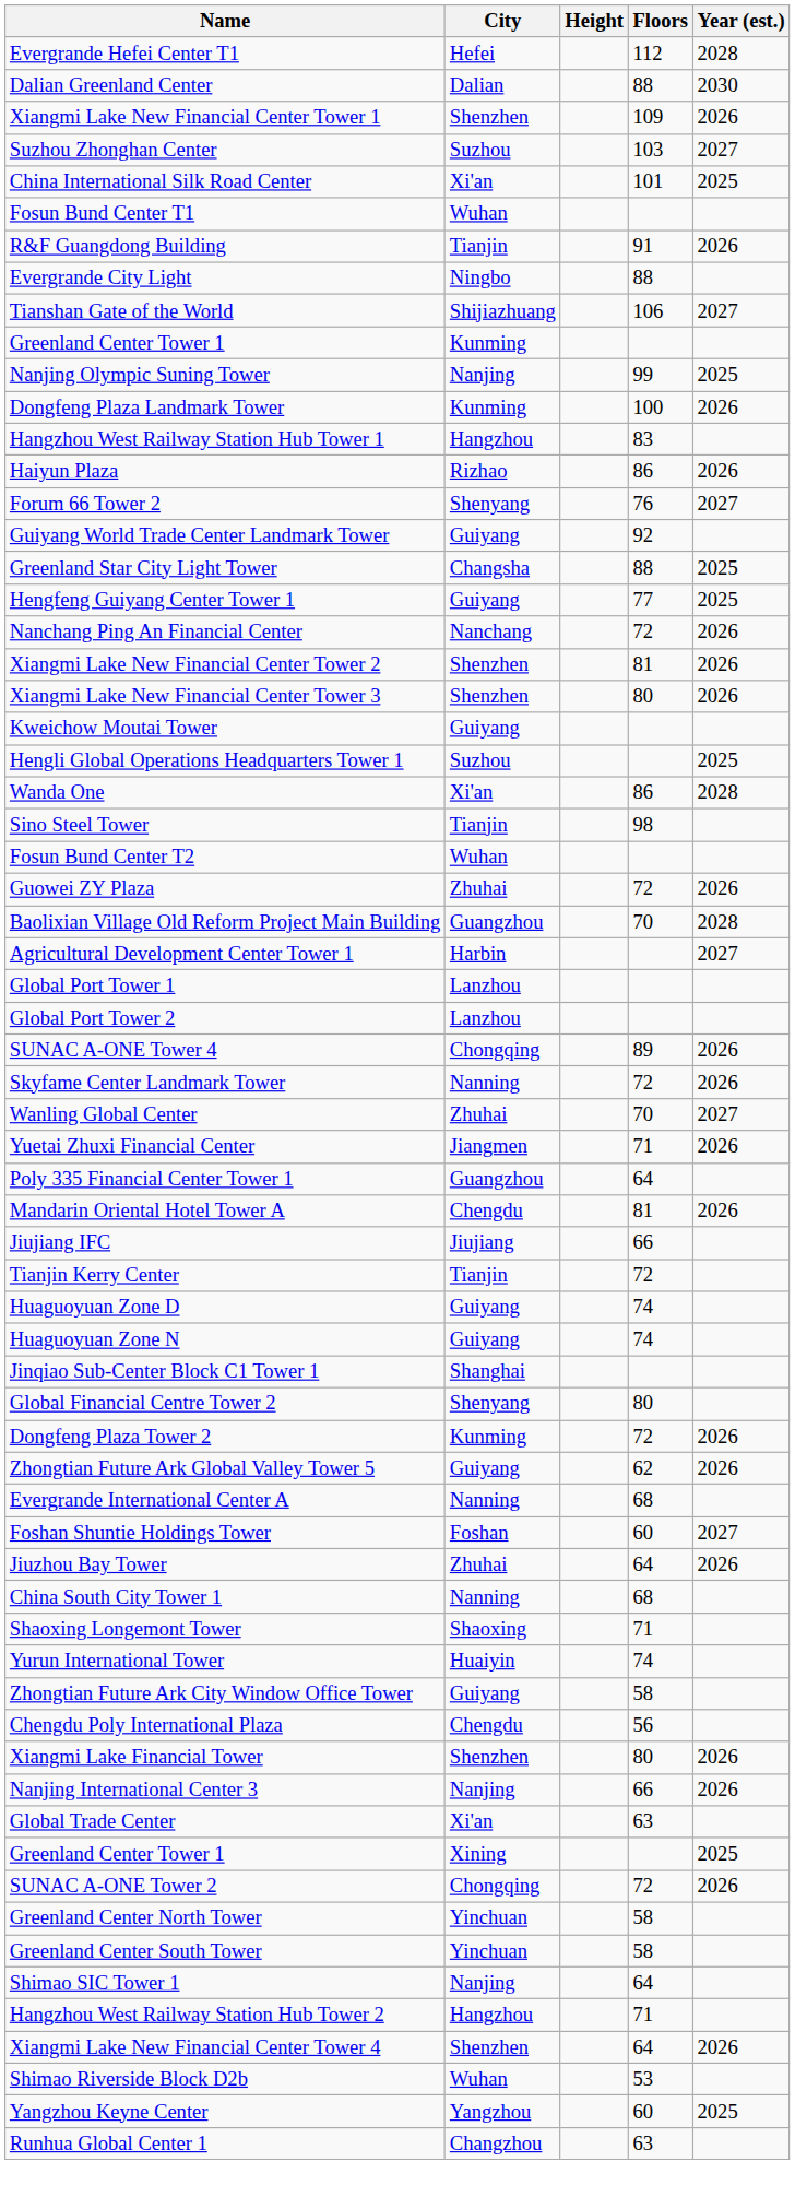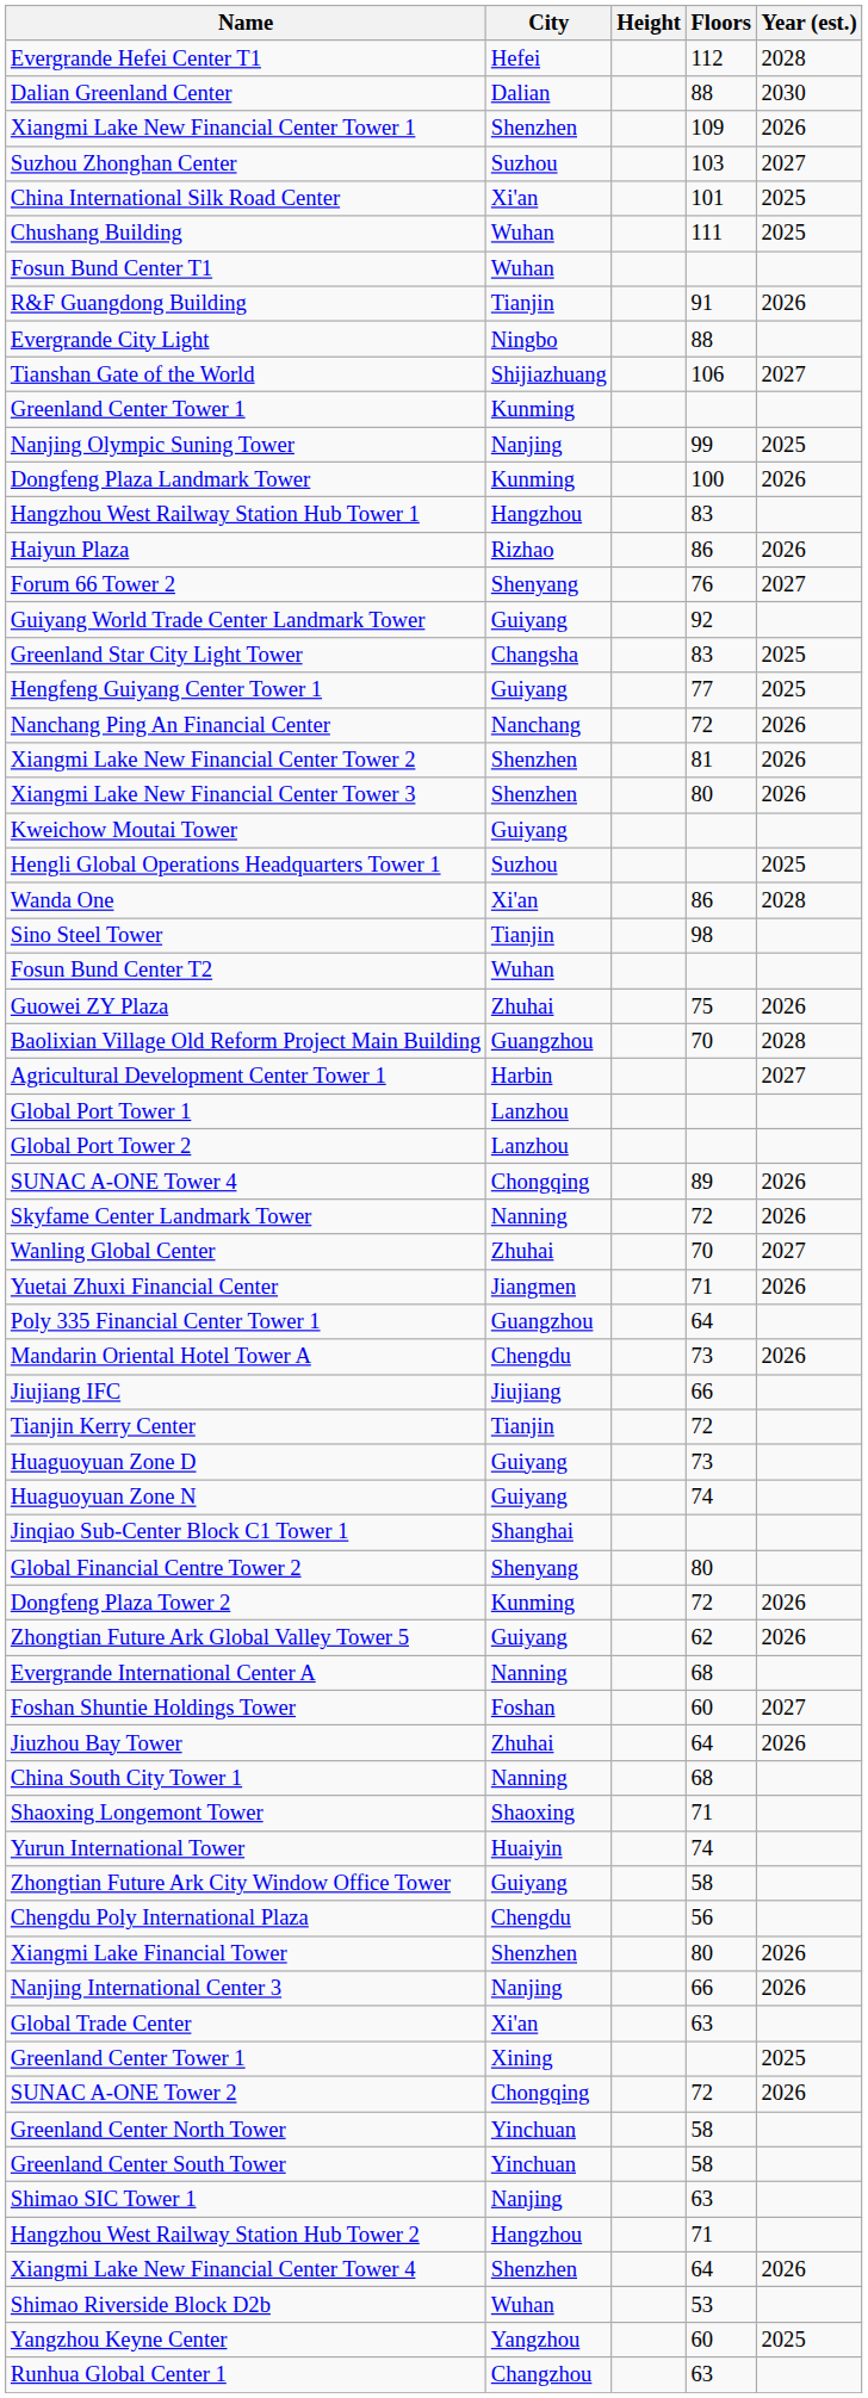+ row: Chushang Building | Wuhan | 111 | 2025
Greenland Star City Light Tower | Floors: 88 -> 83
Guowei ZY Plaza | Floors: 72 -> 75
Mandarin Oriental Hotel Tower A | Floors: 81 -> 73
Huaguoyuan Zone D | Floors: 74 -> 73
Shimao SIC Tower 1 | Floors: 64 -> 63
